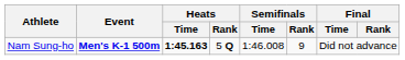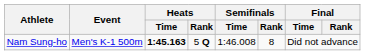Nam Sung-ho | Event: bold -> normal
Nam Sung-ho | Semifinals / Rank: 9 -> 8
